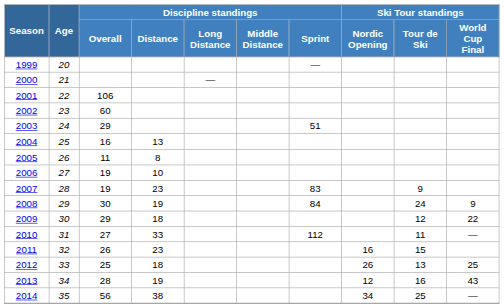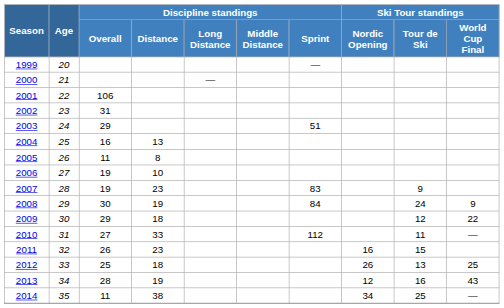2002 | Discipline standings / Overall: 60 -> 31
2014 | Discipline standings / Overall: 56 -> 11
